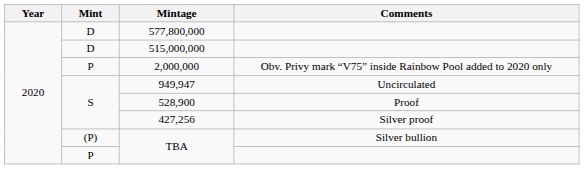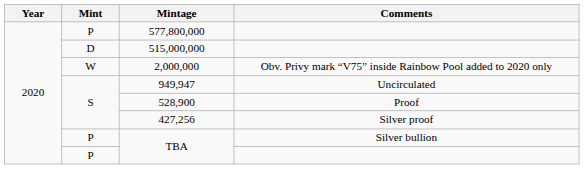577,800,000 | Mint: D -> P
2,000,000 | Mint: P -> W
TBA / Silver bullion | Mint: (P) -> P
